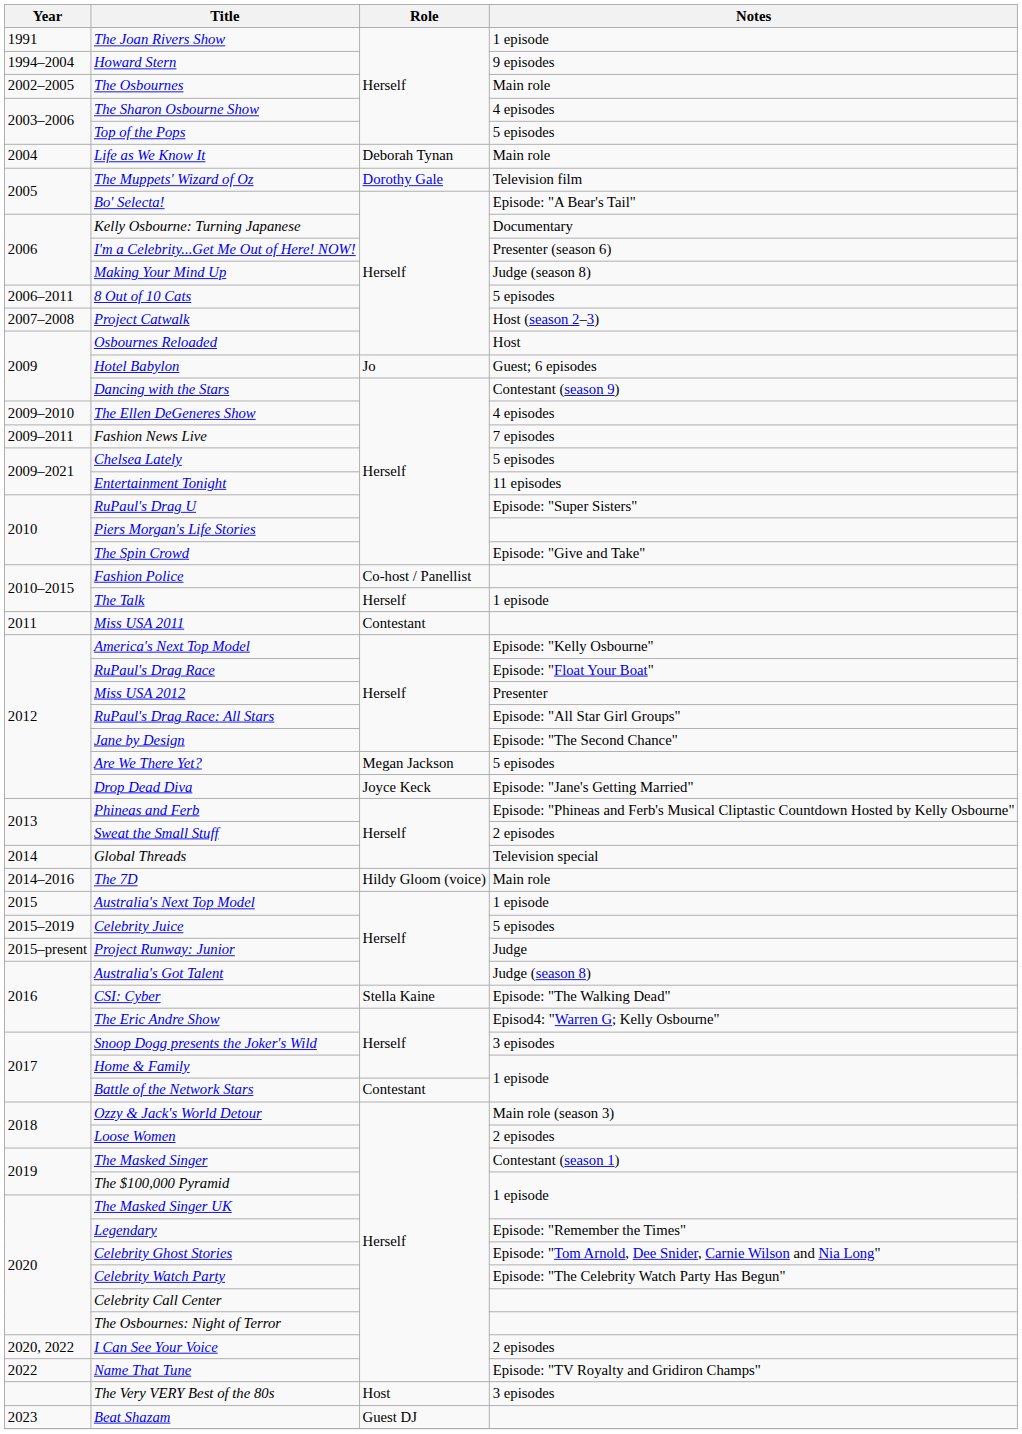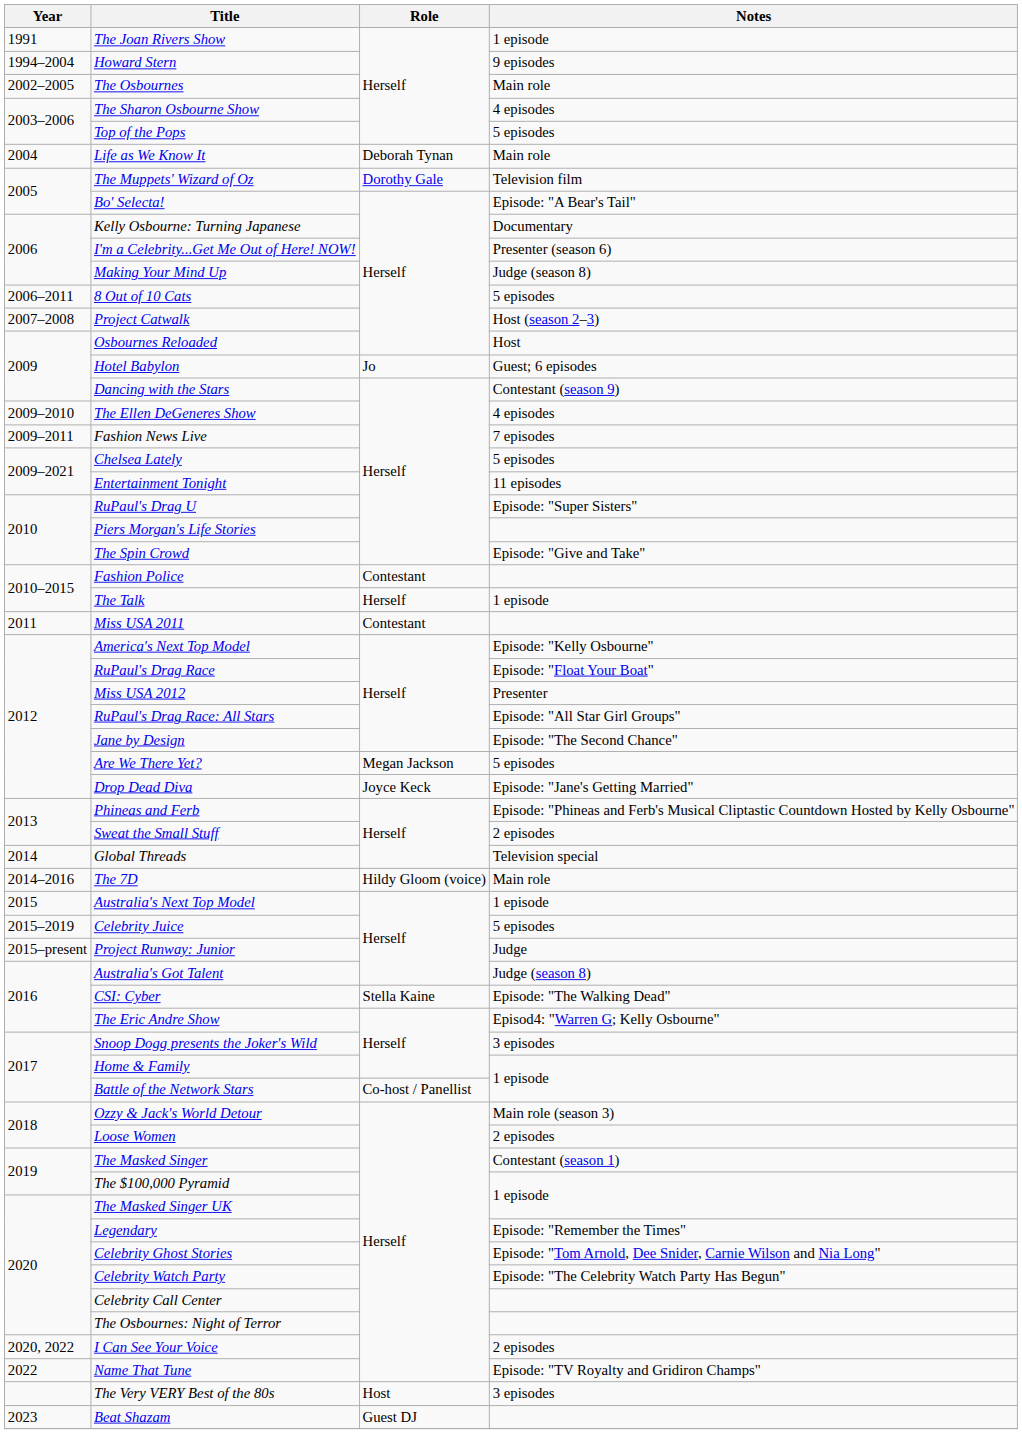Fashion Police | Role: Co-host / Panellist -> Contestant
Battle of the Network Stars | Role: Contestant -> Co-host / Panellist
